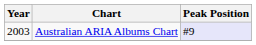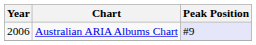Australian ARIA Albums Chart | Year: 2003 -> 2006
